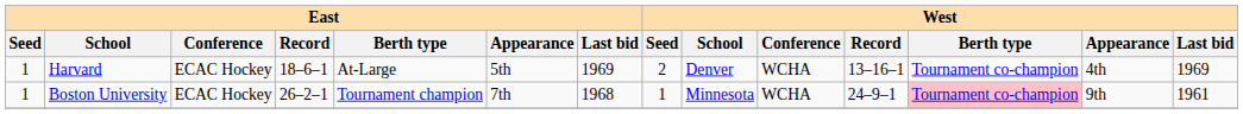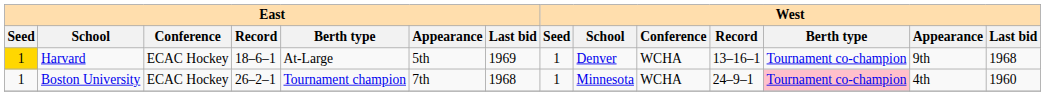Harvard | East / Seed: no background -> gold background
Harvard | West / Seed: 2 -> 1
Harvard | West / Appearance: 4th -> 9th
Harvard | West / Last bid: 1969 -> 1968
Boston University | West / Appearance: 9th -> 4th
Boston University | West / Last bid: 1961 -> 1960
